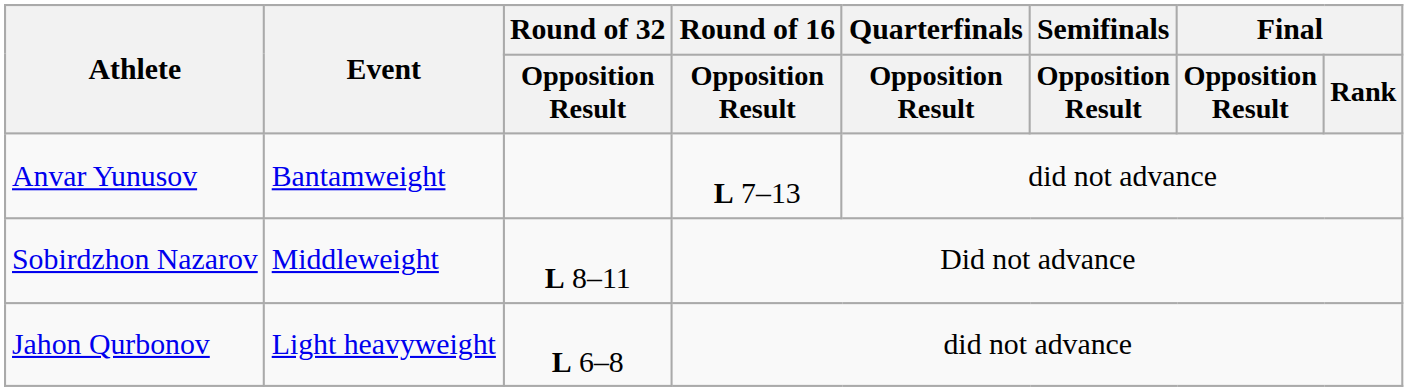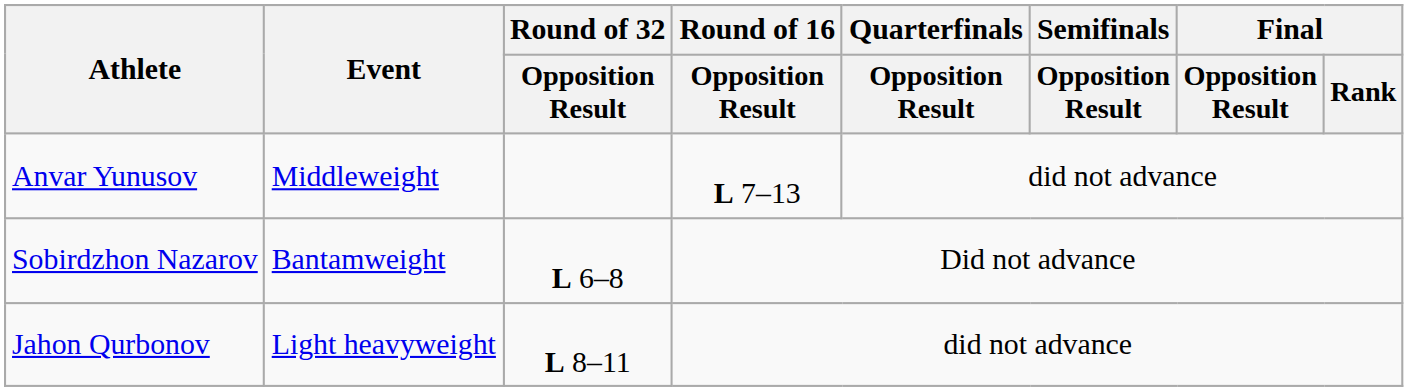Anvar Yunusov | Event: Bantamweight -> Middleweight
Sobirdzhon Nazarov | Event: Middleweight -> Bantamweight
Sobirdzhon Nazarov | Round of 32 / Opposition Result: L 8–11 -> L 6–8
Jahon Qurbonov | Round of 32 / Opposition Result: L 6–8 -> L 8–11
